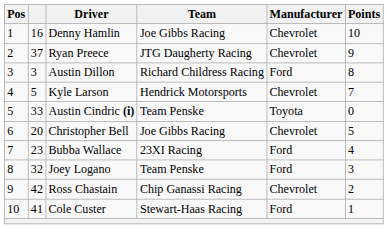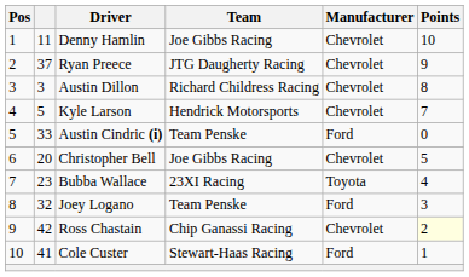Denny Hamlin | column 2: 16 -> 11
Austin Dillon | Manufacturer: Ford -> Chevrolet
Austin Cindric (i) | Manufacturer: Toyota -> Ford
Bubba Wallace | Manufacturer: Ford -> Toyota
Ross Chastain | Points: no background -> lightyellow background
